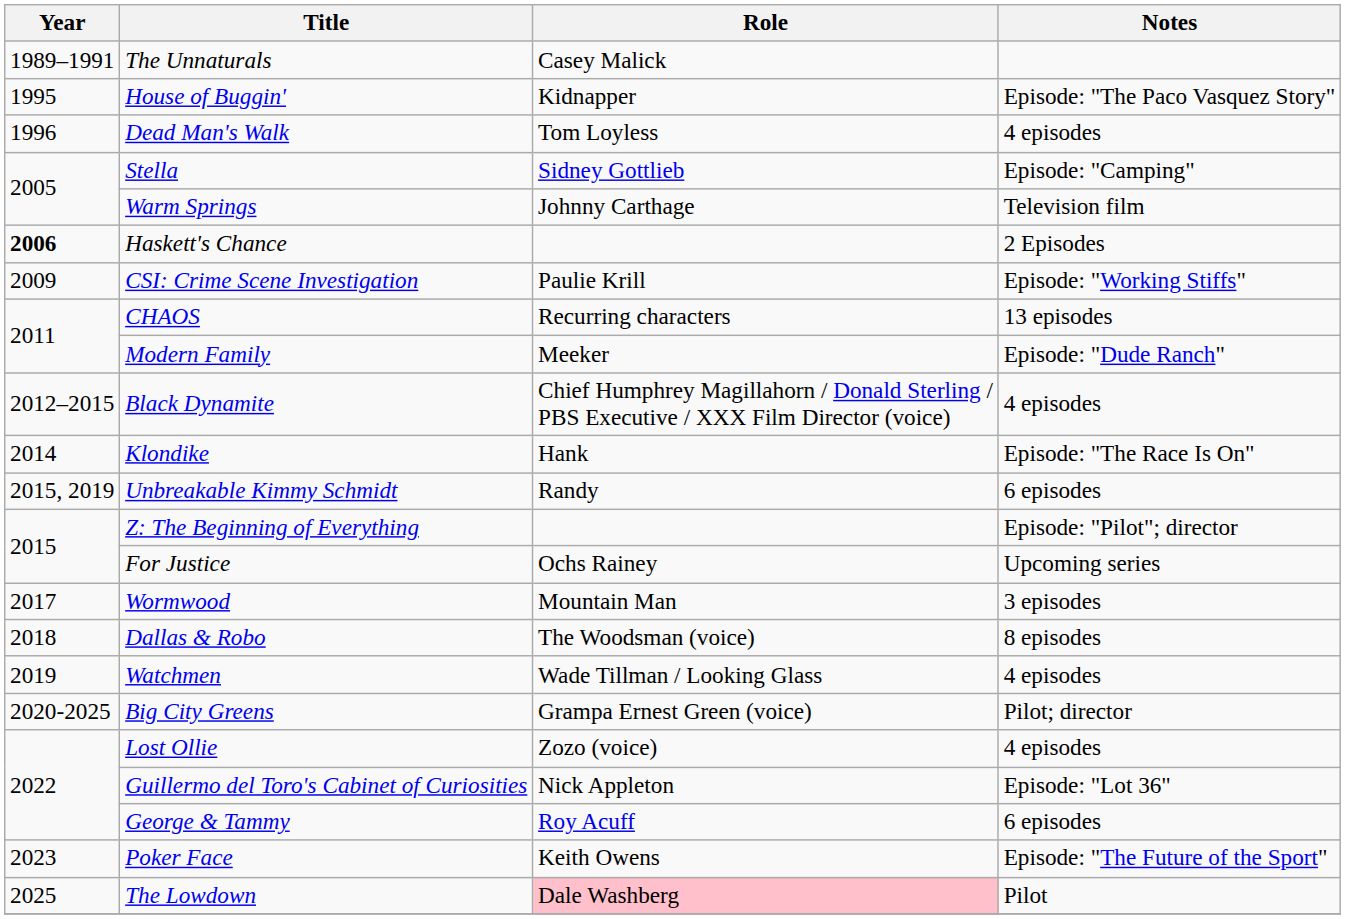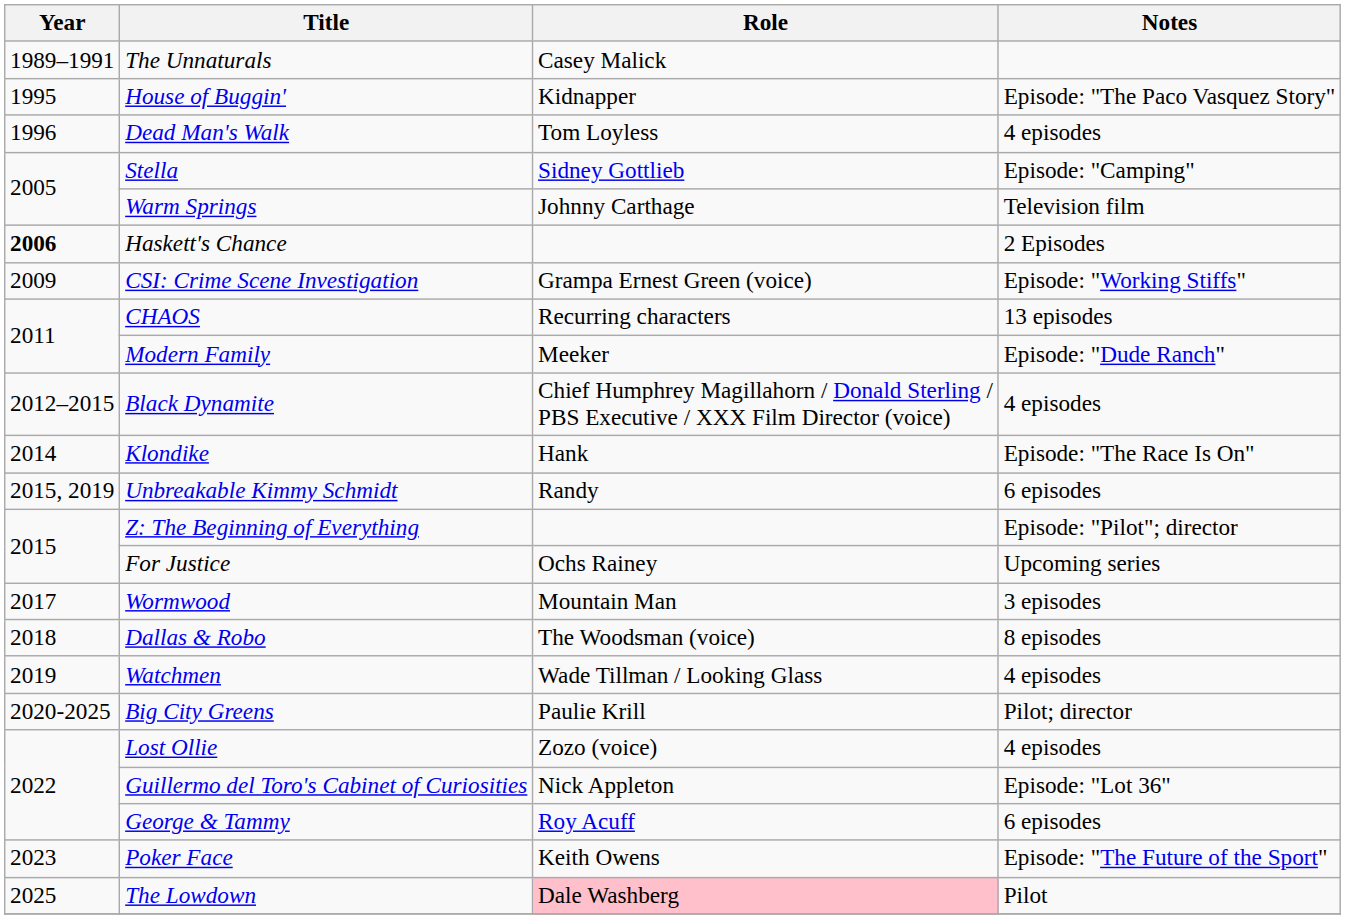CSI: Crime Scene Investigation | Role: Paulie Krill -> Grampa Ernest Green (voice)
Big City Greens | Role: Grampa Ernest Green (voice) -> Paulie Krill
